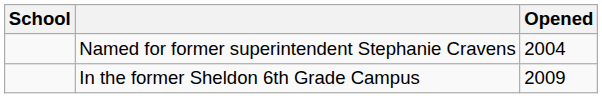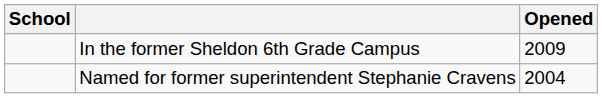rows swapped: In the former Sheldon 6th Grade Campus <-> Named for former superintendent Stephanie Cravens
